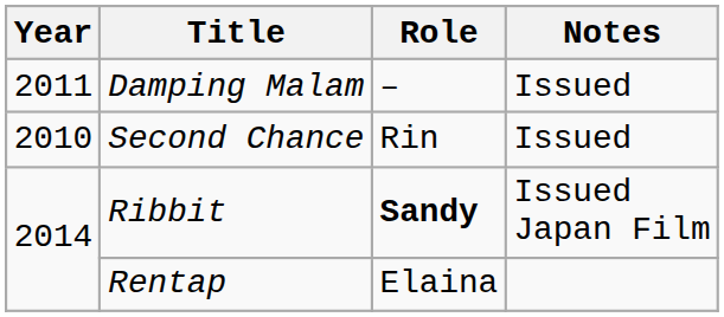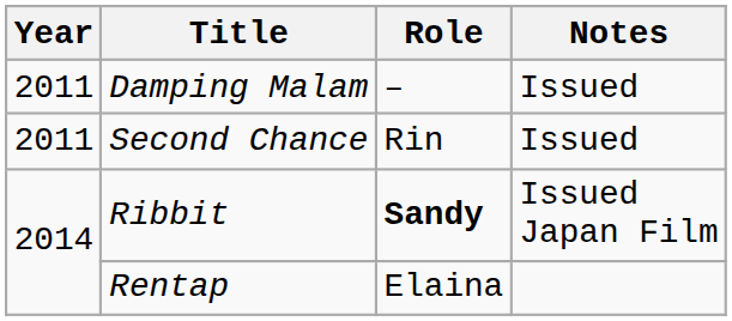Second Chance | Year: 2010 -> 2011
